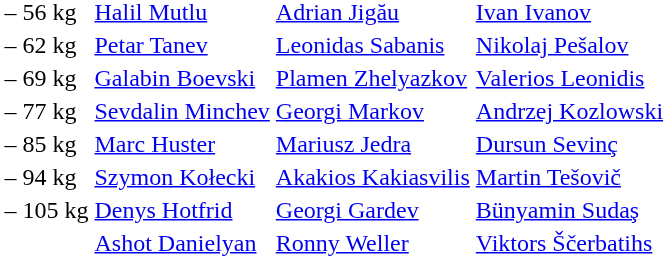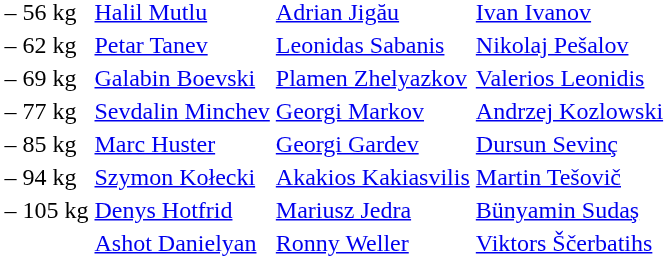– 85 kg | column 3: Mariusz Jedra -> Georgi Gardev
– 105 kg | column 3: Georgi Gardev -> Mariusz Jedra
